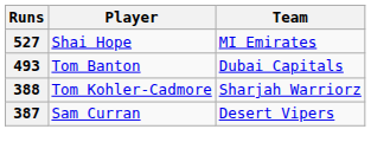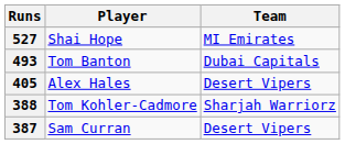+ row: 405 | Alex Hales | Desert Vipers
